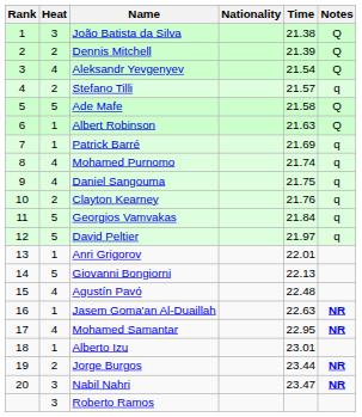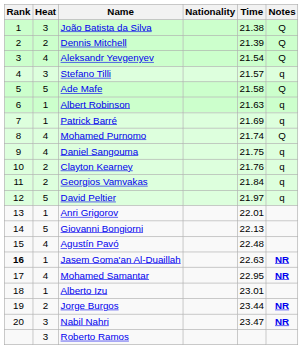Stefano Tilli | Heat: 2 -> 3
Albert Robinson | Notes: Q -> q
Mohamed Purnomo | Notes: q -> Q
Georgios Vamvakas | Heat: 5 -> 2
Jasem Goma'an Al-Duaillah | Rank: normal -> bold
